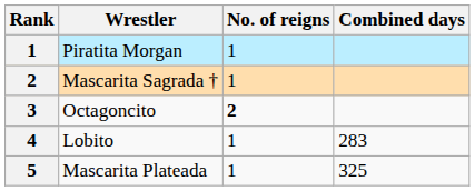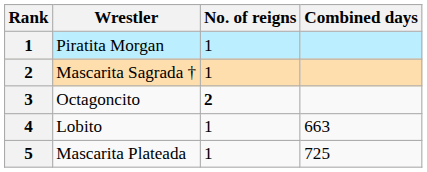Lobito | Combined days: 283 -> 663
Mascarita Plateada | Combined days: 325 -> 725
